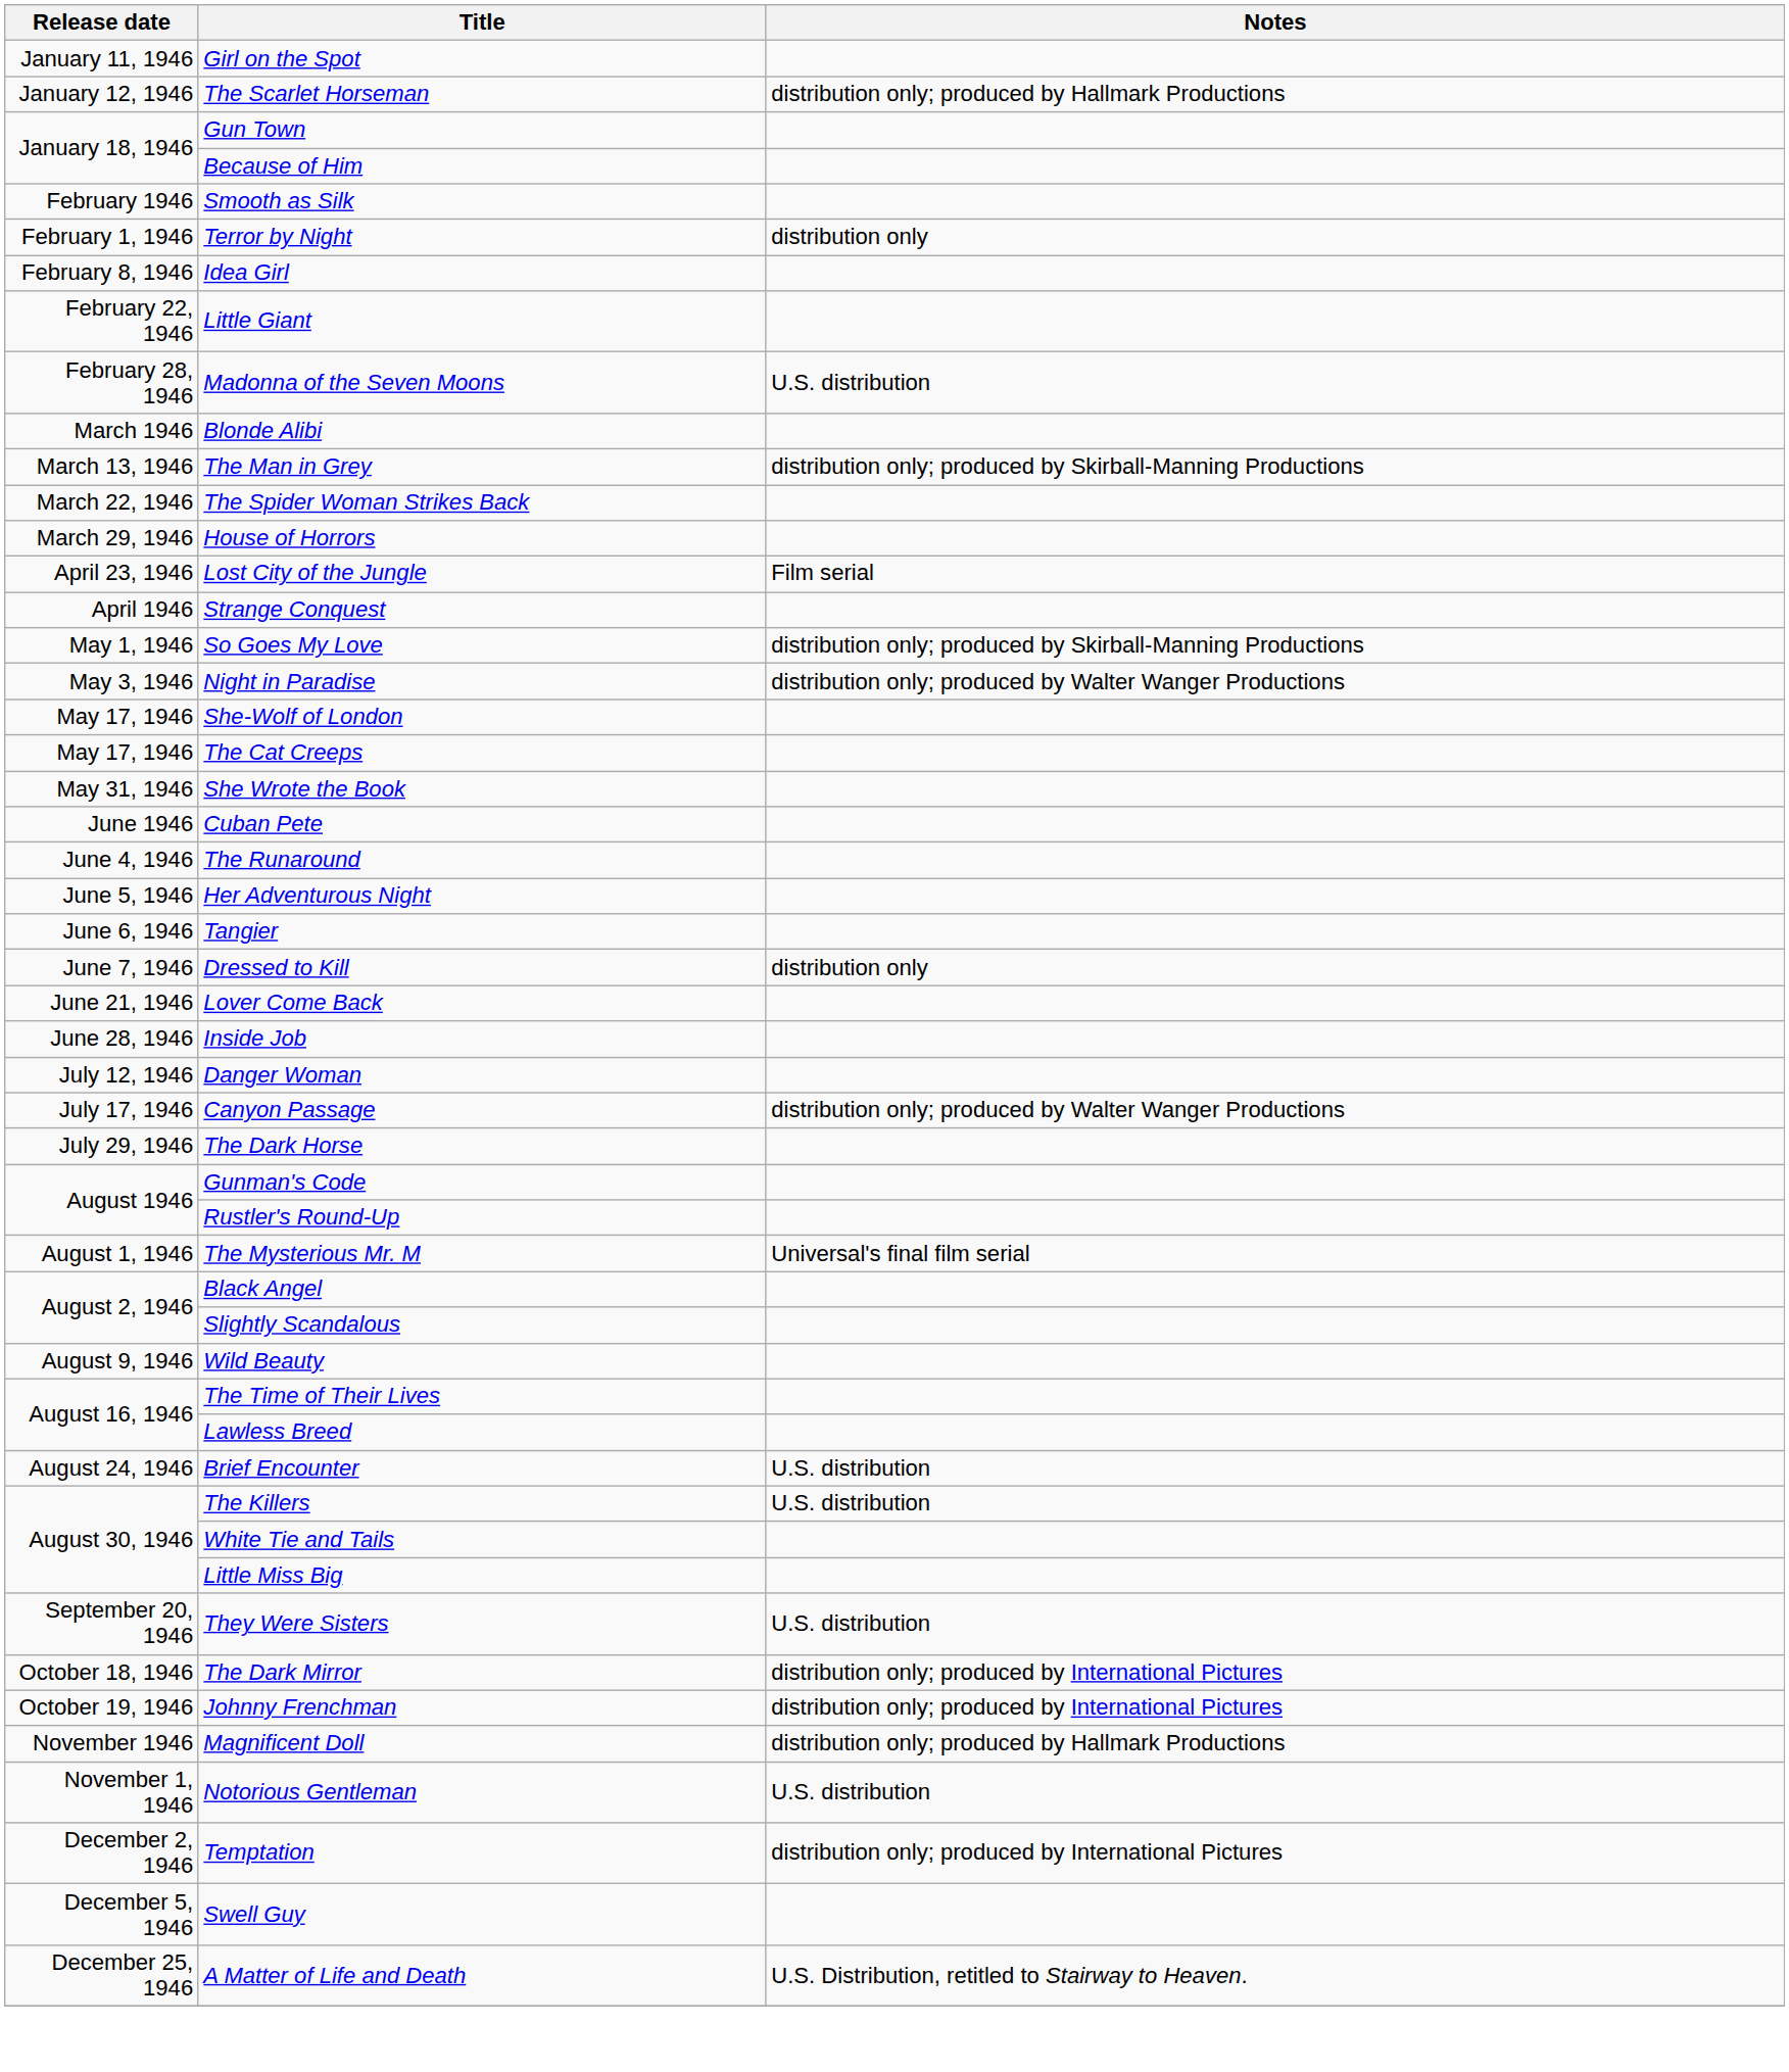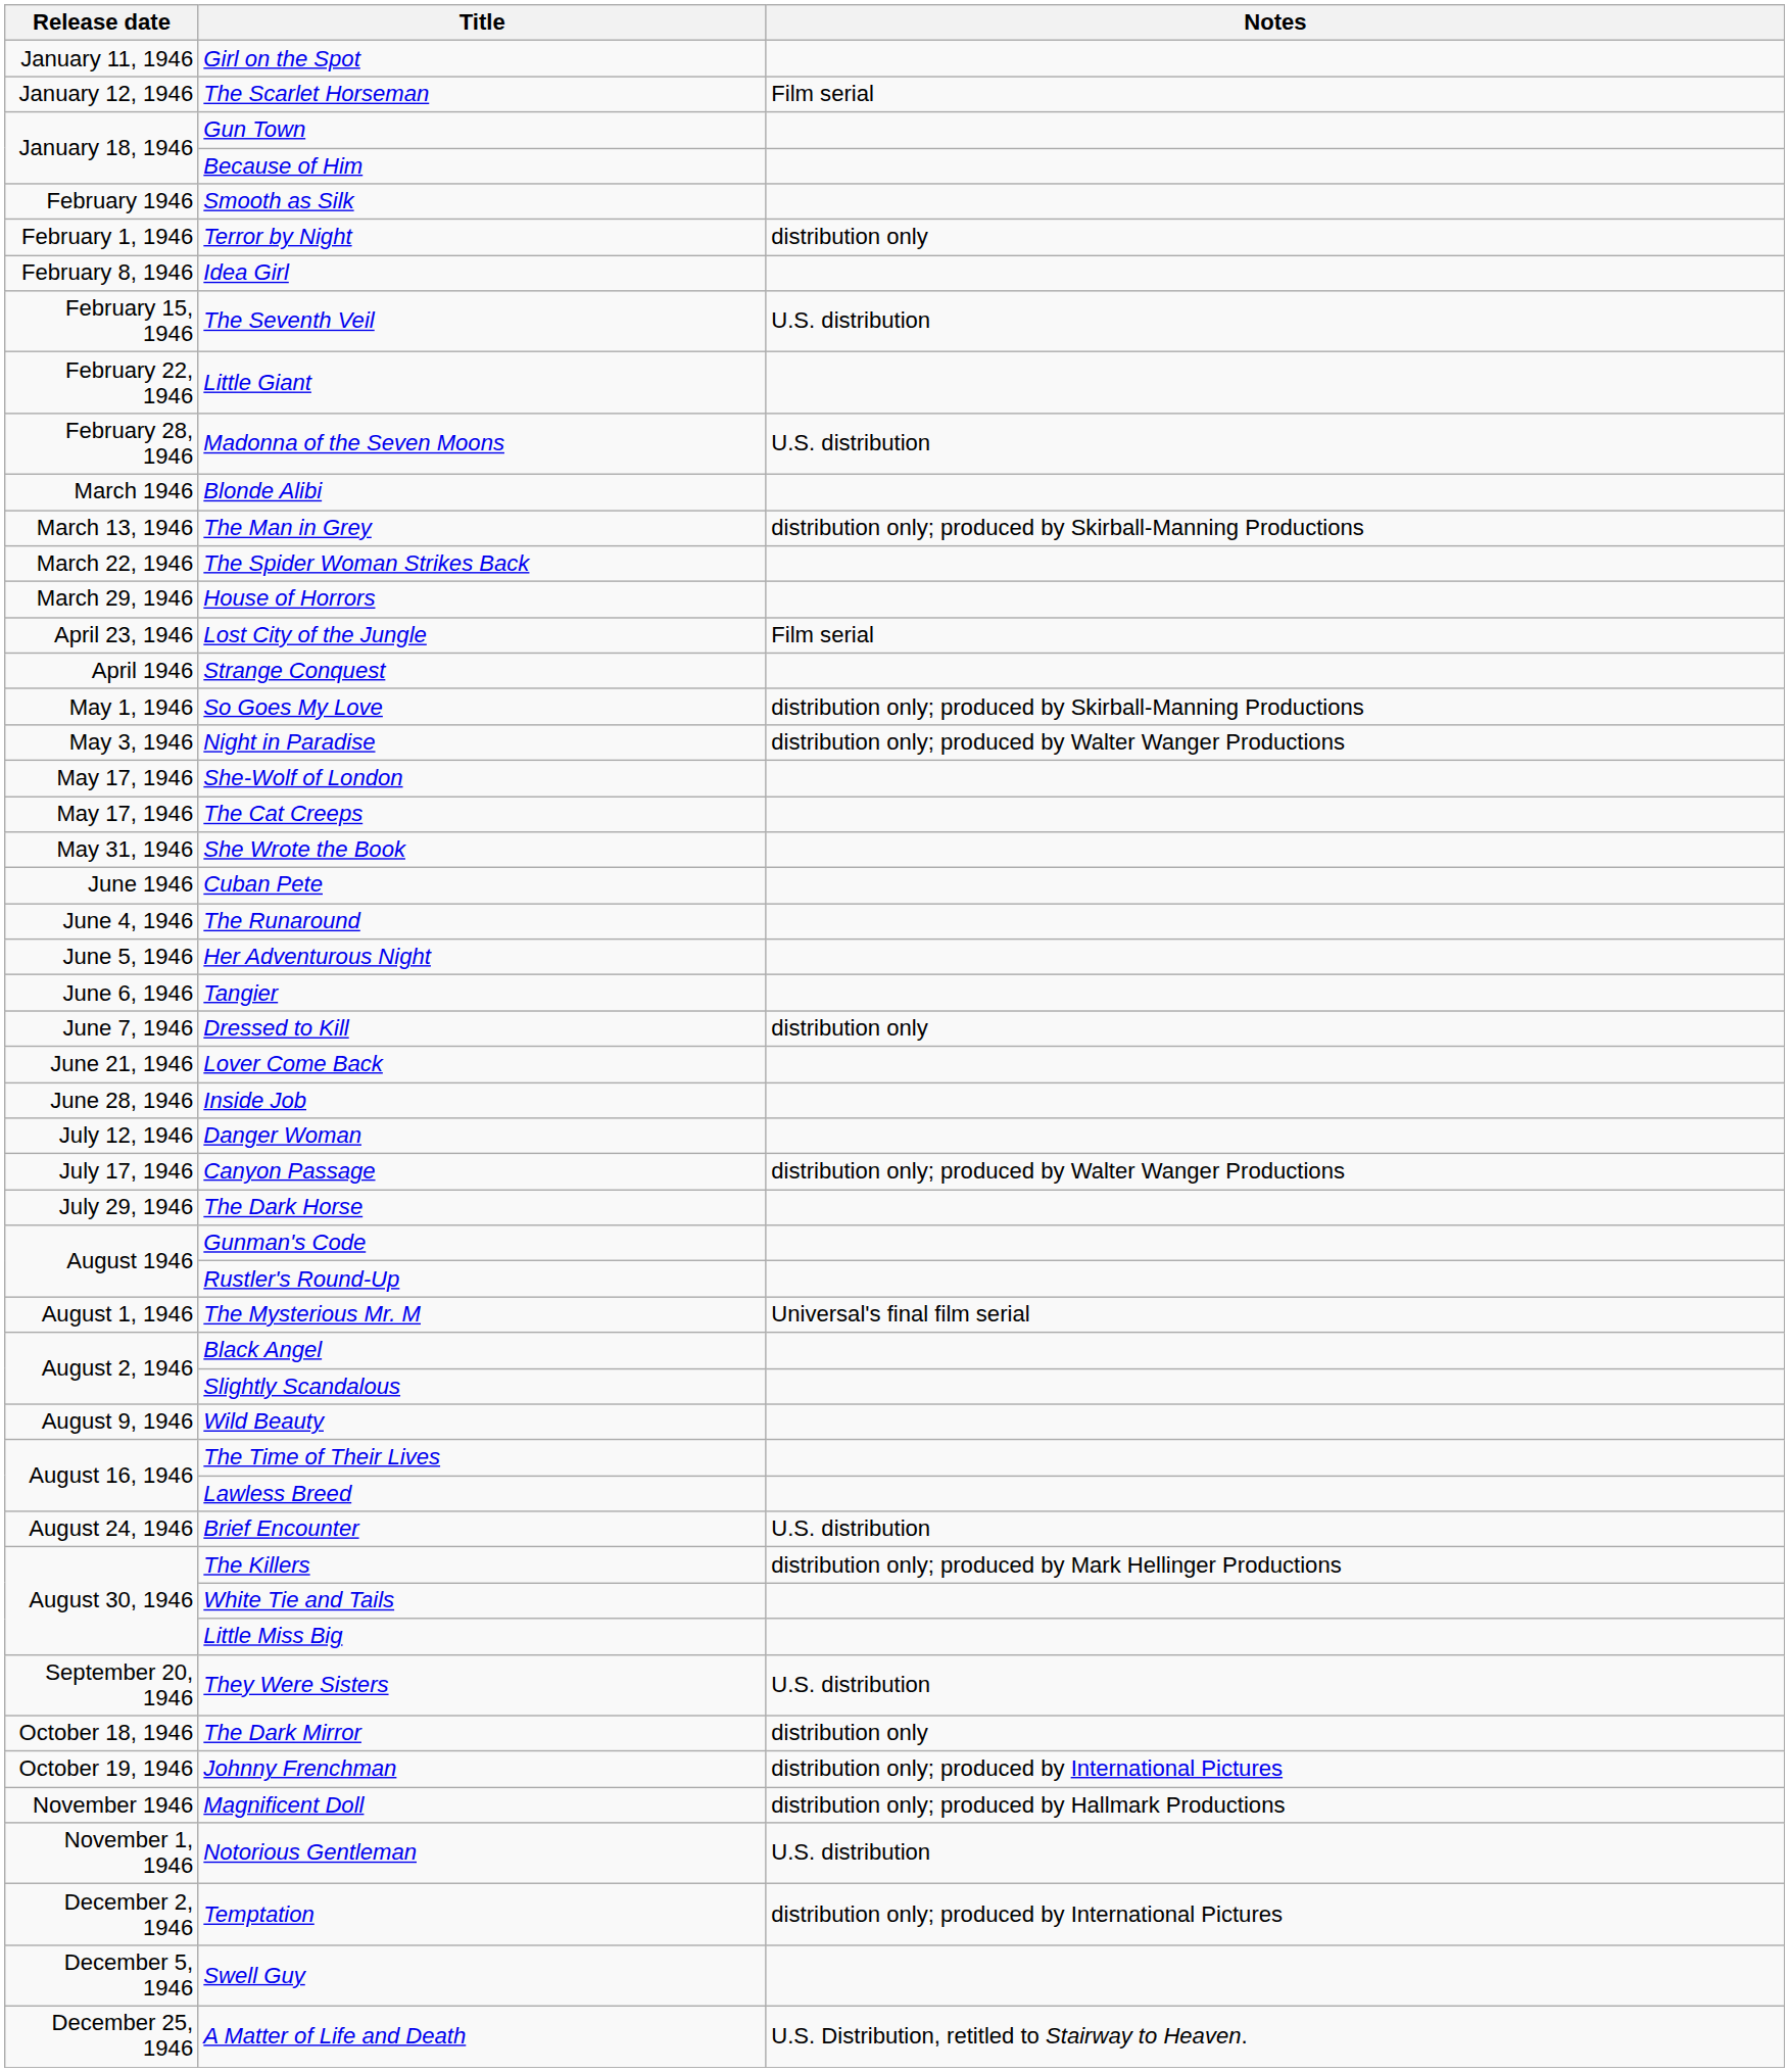The Scarlet Horseman | Notes: distribution only; produced by Hallmark Productions -> Film serial
+ row: February 15, 1946 | The Seventh Veil | U.S. distribution
The Killers | Notes: U.S. distribution -> distribution only; produced by Mark Hellinger Productions
The Dark Mirror | Notes: distribution only; produced by International Pictures -> distribution only
